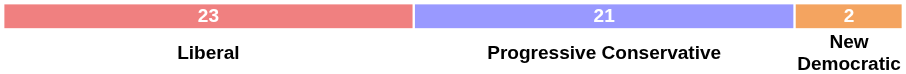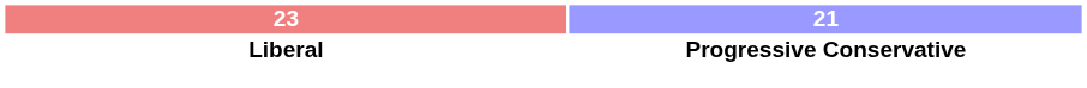- column: 2 | New Democratic
